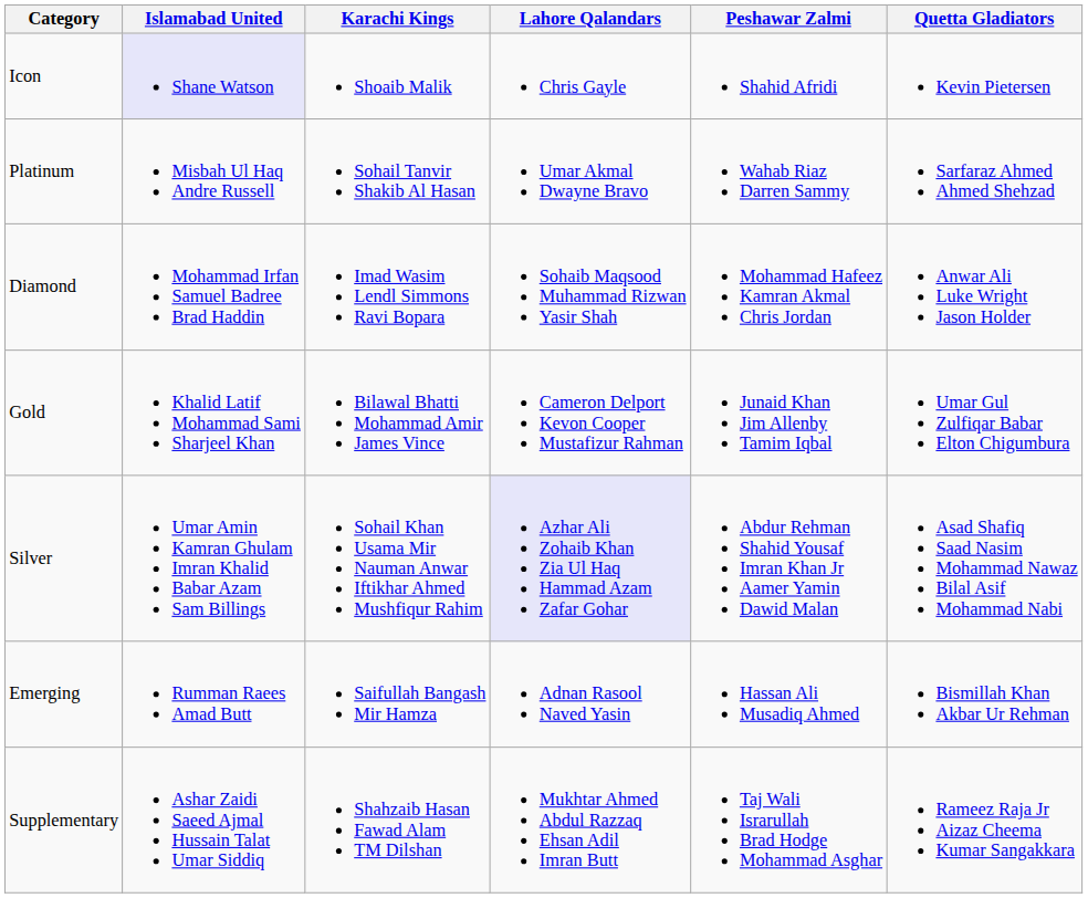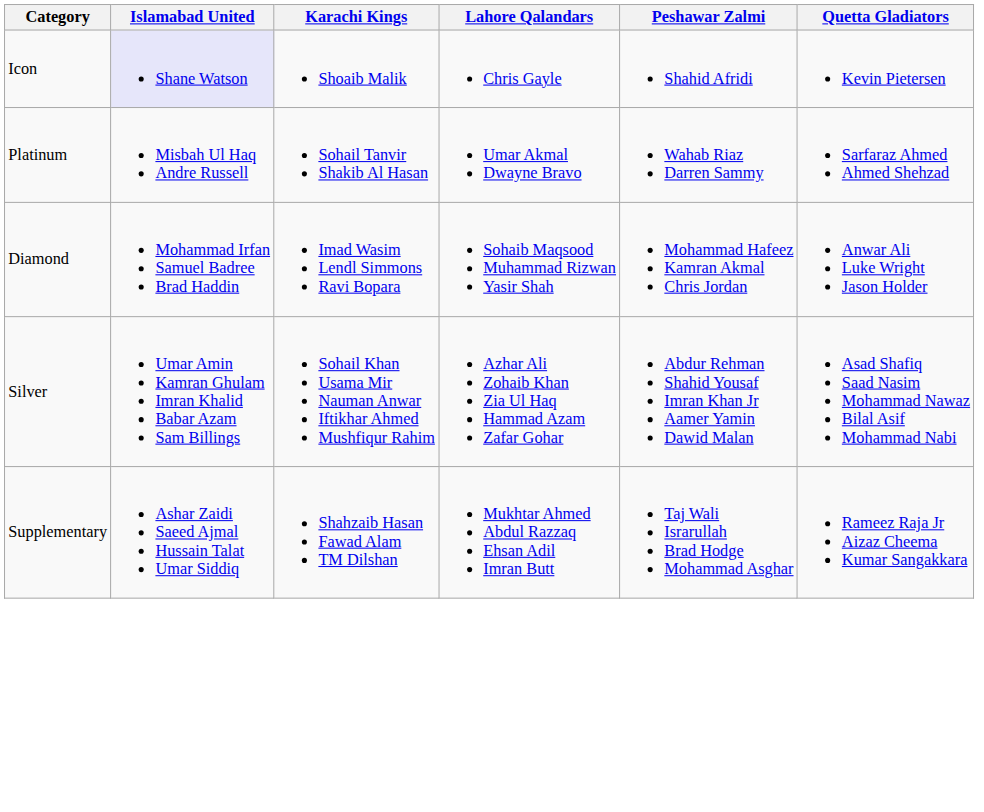- row: Gold | Khalid Latif Mohammad Sami Sharjeel Khan | Bilawal Bhatti Mohammad Amir James Vince | Cameron Delport Kevon Cooper Mustafizur Rahman | Junaid Khan Jim Allenby Tamim Iqbal | Umar Gul Zulfiqar Babar Elton Chigumbura
Silver | Lahore Qalandars: lavender background -> no background
- row: Emerging | Rumman Raees Amad Butt | Saifullah Bangash Mir Hamza | Adnan Rasool Naved Yasin | Hassan Ali Musadiq Ahmed | Bismillah Khan Akbar Ur Rehman
